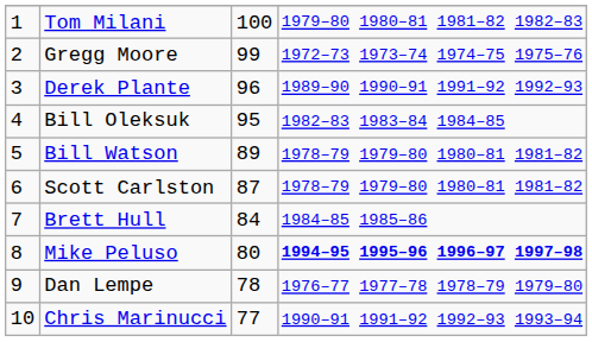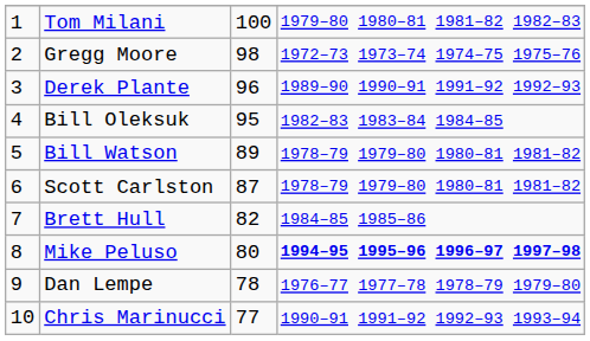Gregg Moore | column 3: 99 -> 98
Brett Hull | column 3: 84 -> 82
